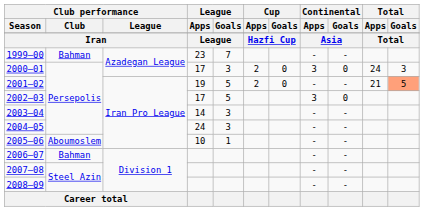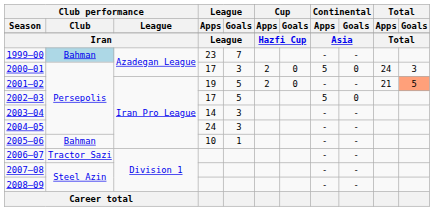1999–00 | Club performance / Club: no background -> lightblue background
2000–01 | Continental / Apps: 3 -> 5
2002–03 | Continental / Apps: 3 -> 5
2005–06 | Club performance / Club: Aboumoslem -> Bahman
2006–07 | Club performance / Club: Bahman -> Tractor Sazi
